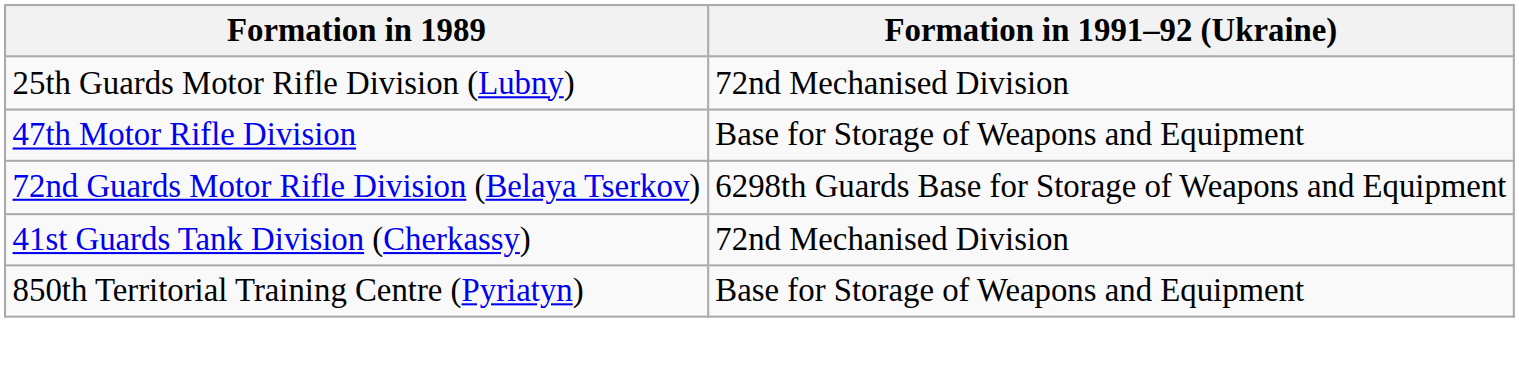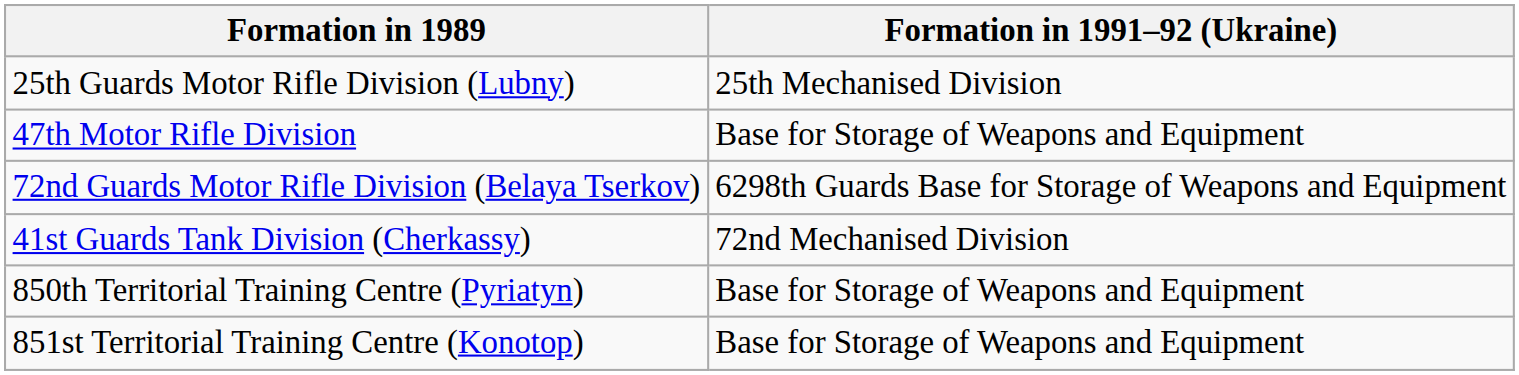25th Guards Motor Rifle Division (Lubny) | Formation in 1991–92 (Ukraine): 72nd Mechanised Division -> 25th Mechanised Division
+ row: 851st Territorial Training Centre (Konotop) | Base for Storage of Weapons and Equipment
